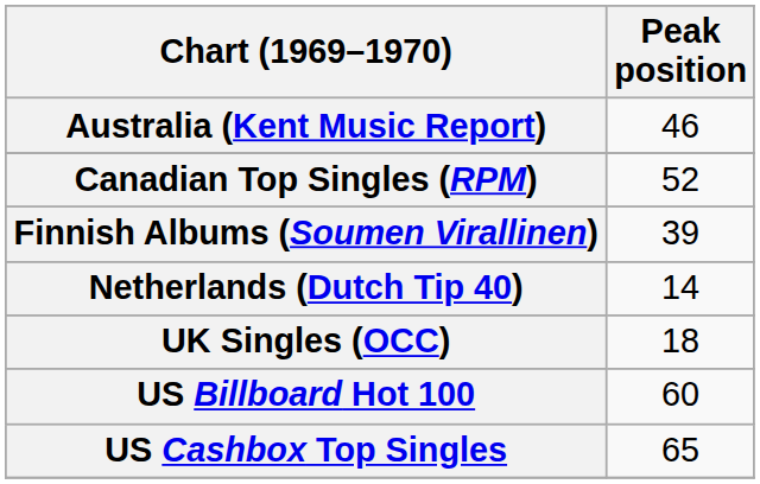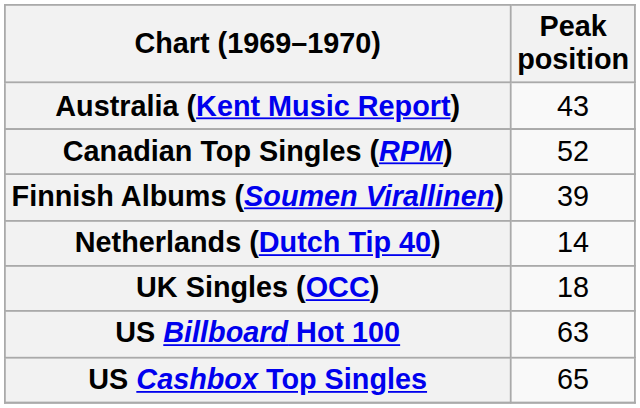Australia (Kent Music Report) | Peak position: 46 -> 43
US Billboard Hot 100 | Peak position: 60 -> 63
